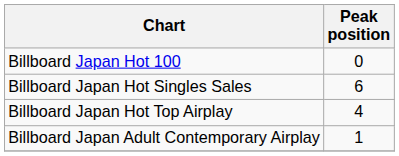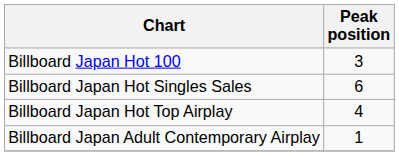Billboard Japan Hot 100 | Peak position: 0 -> 3
